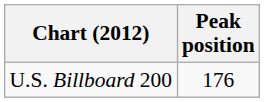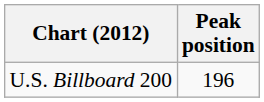U.S. Billboard 200 | Peak position: 176 -> 196
